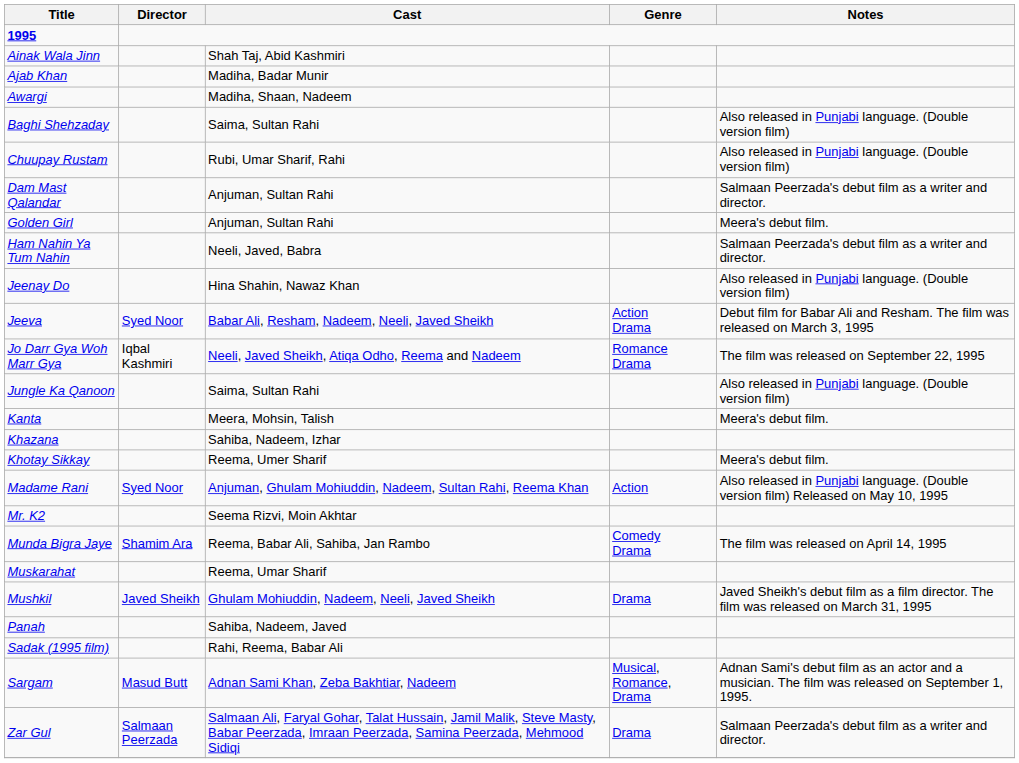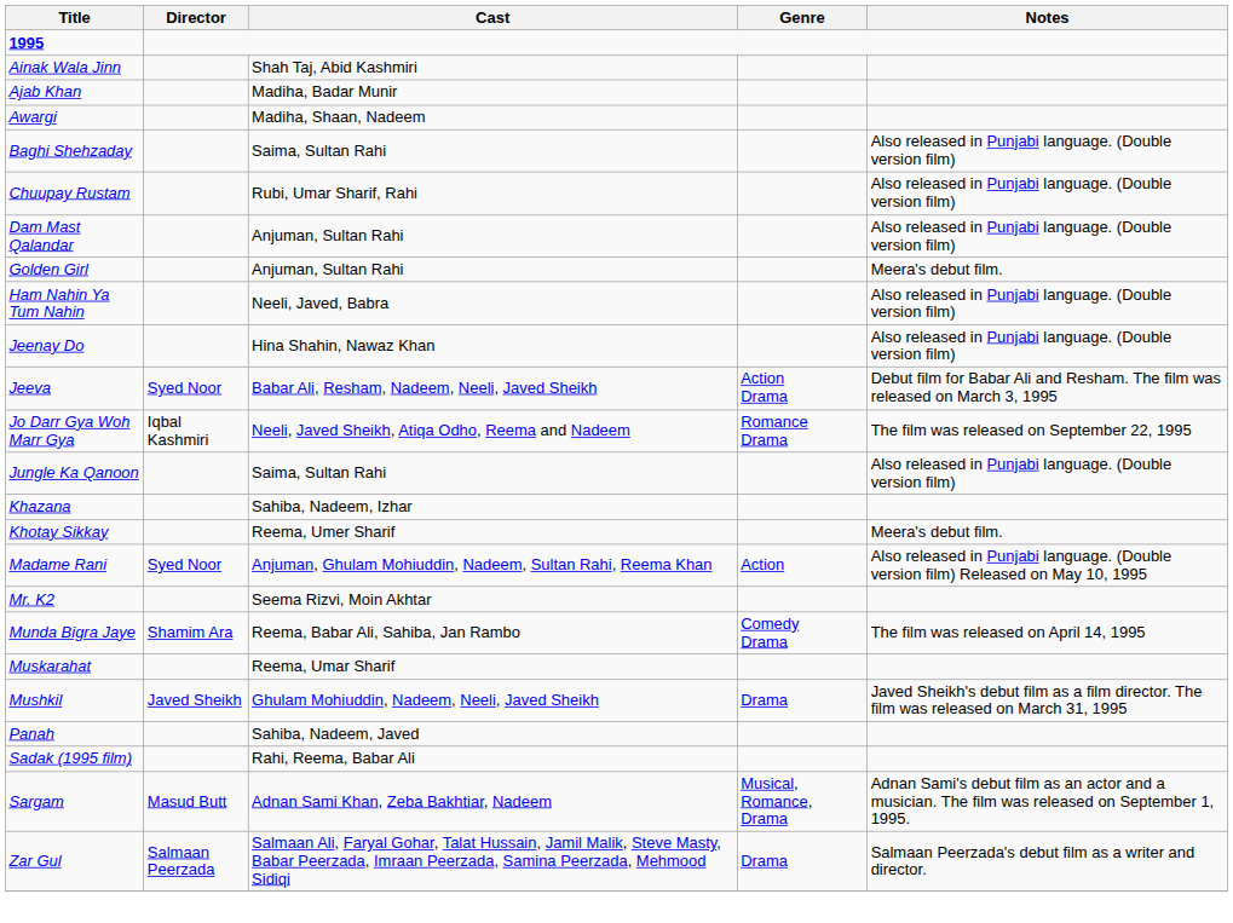Dam Mast Qalandar | Notes: Salmaan Peerzada's debut film as a writer and director. -> Also released in Punjabi language. (Double version film)
Ham Nahin Ya Tum Nahin | Notes: Salmaan Peerzada's debut film as a writer and director. -> Also released in Punjabi language. (Double version film)
- row: Kanta | Meera, Mohsin, Talish | Meera's debut film.
